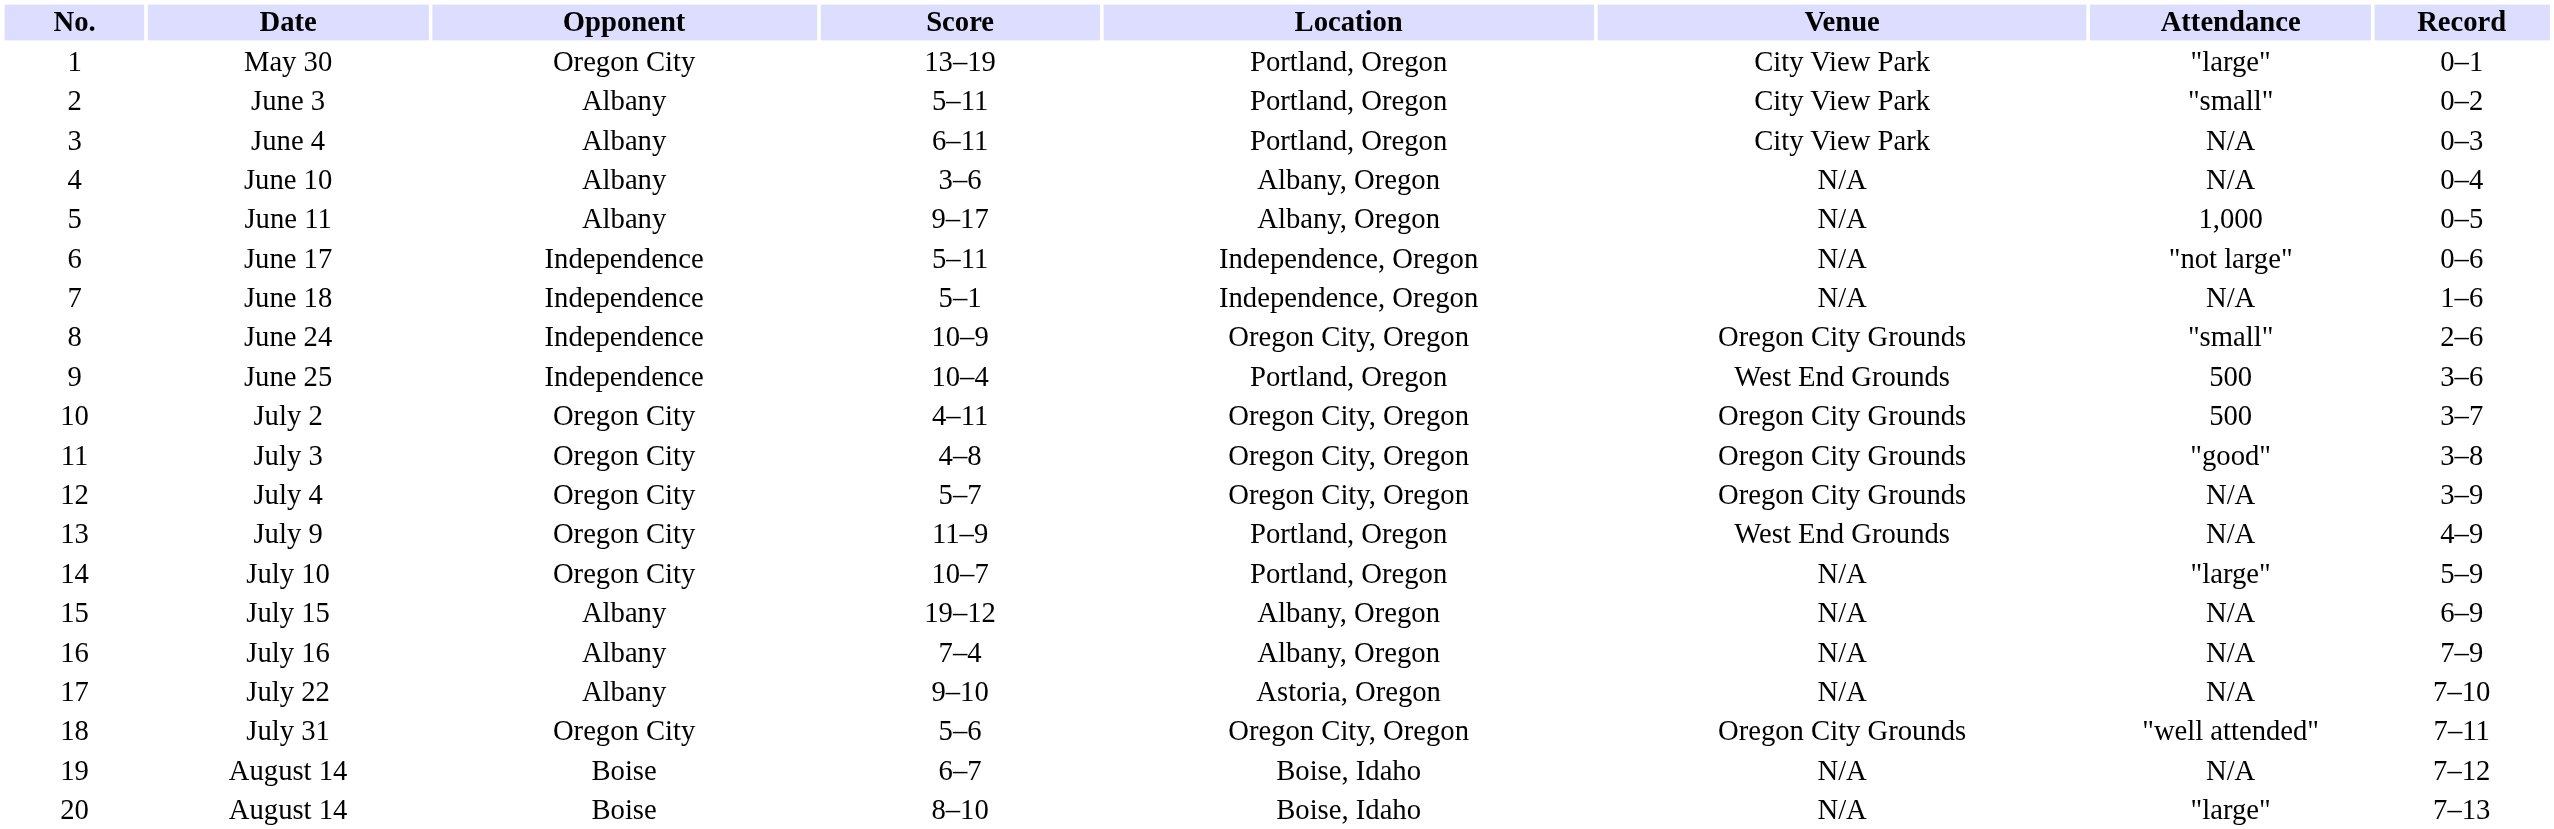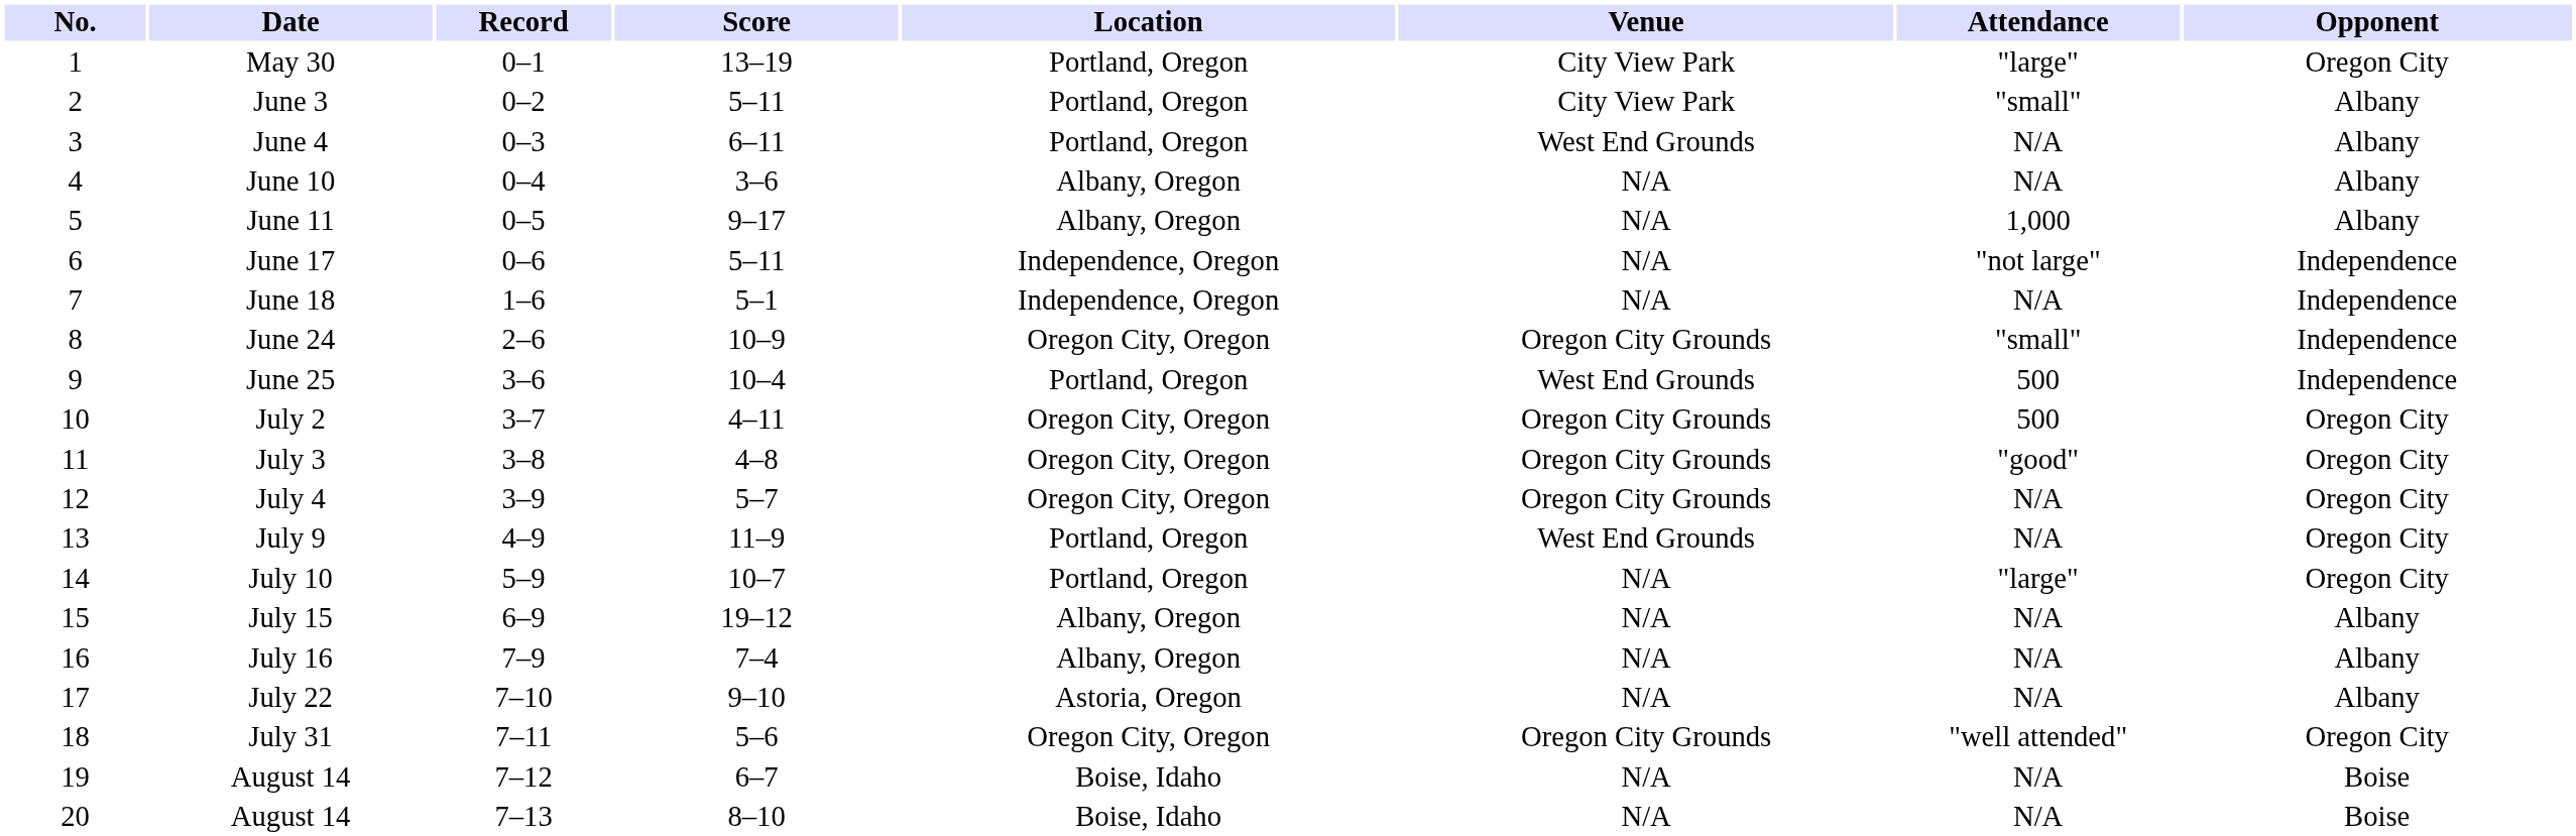columns swapped: Opponent <-> Record
June 4 | Venue: City View Park -> West End Grounds
20 / August 14 | Attendance: "large" -> N/A
